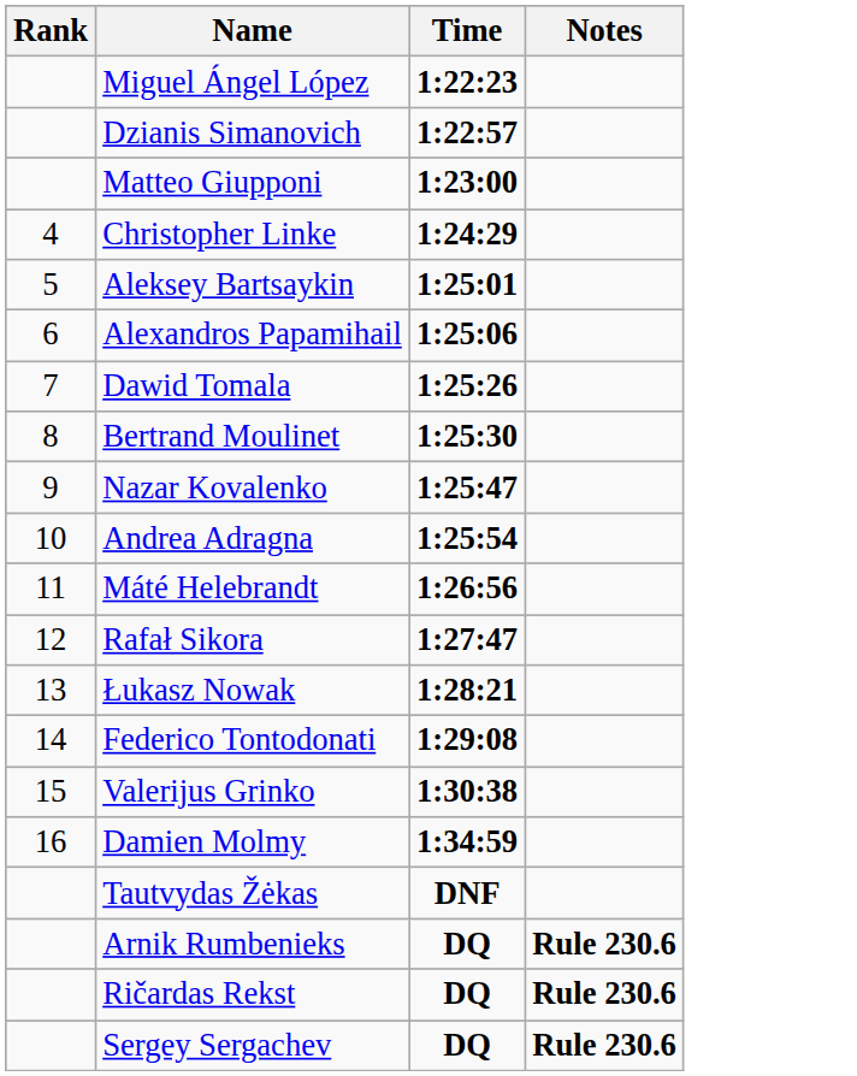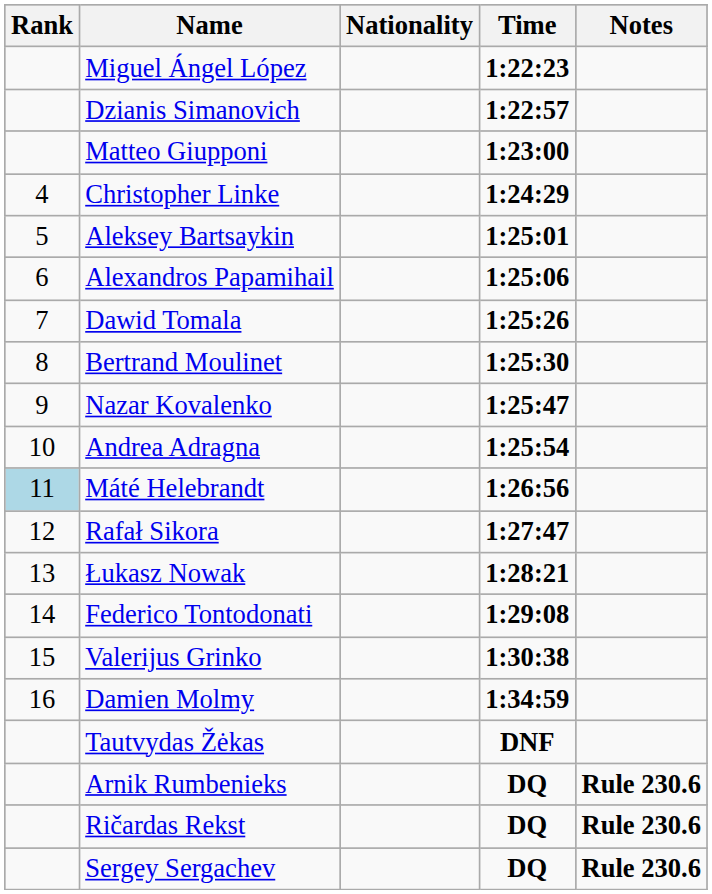+ column: Nationality
Máté Helebrandt | Rank: no background -> lightblue background
